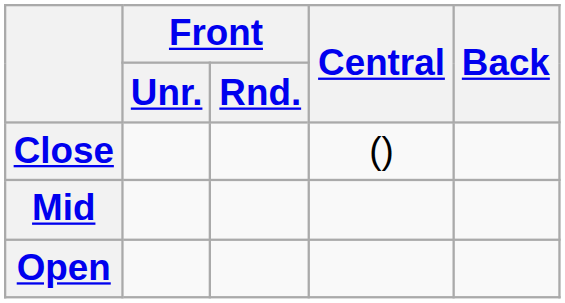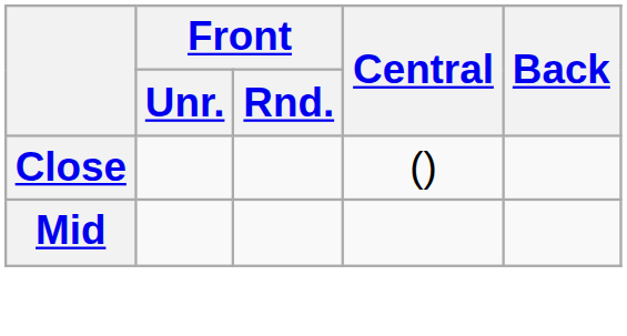- row: Open
